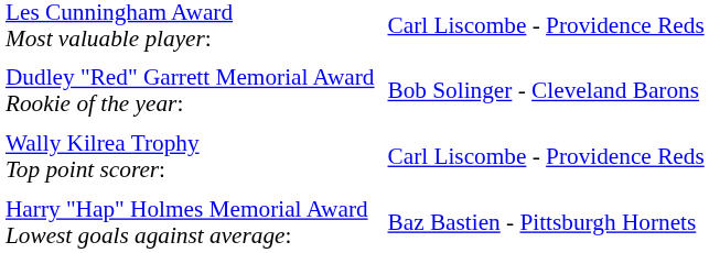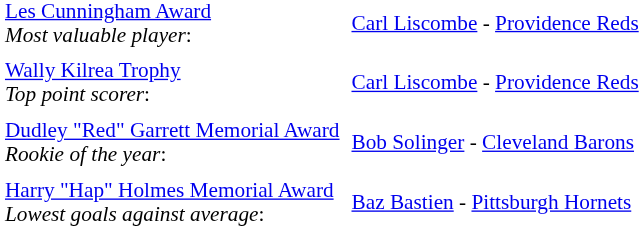rows swapped: Wally Kilrea Trophy Top point scorer: <-> Dudley "Red" Garrett Memorial Award Rookie of the year:
